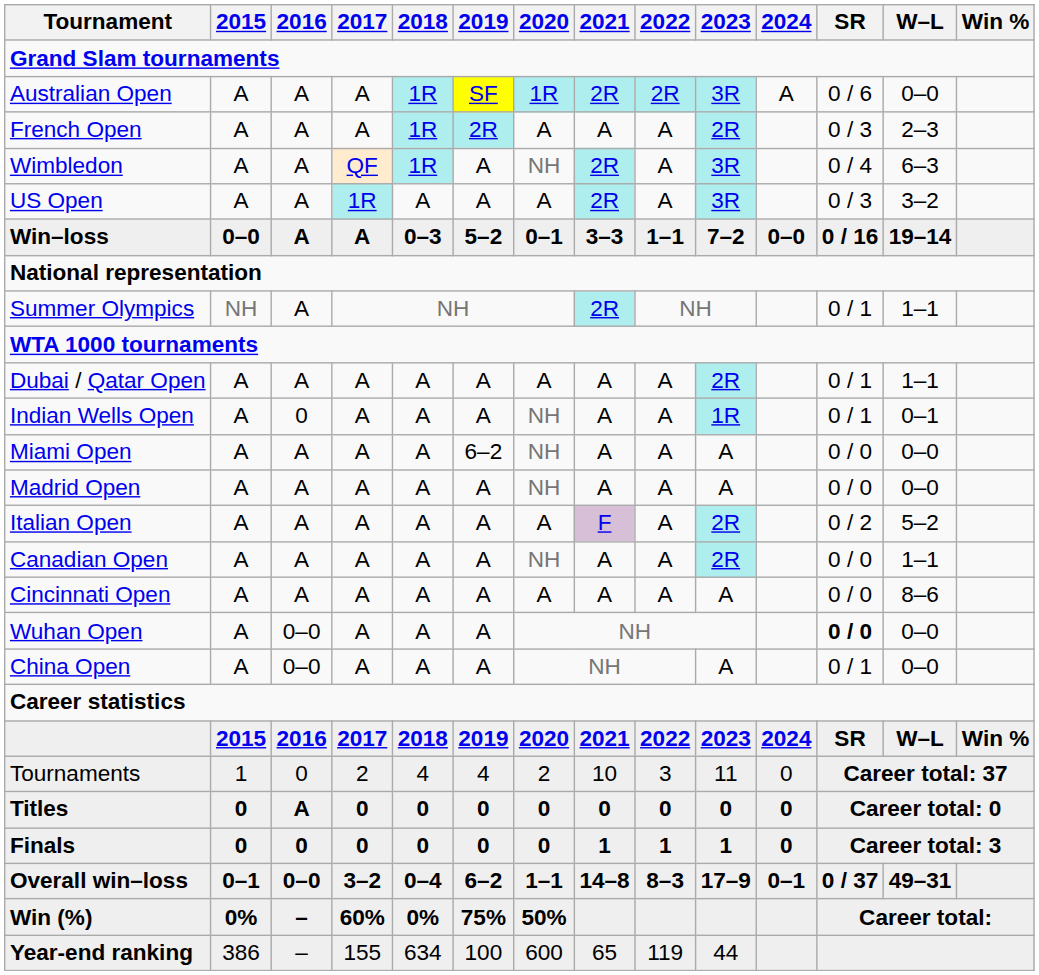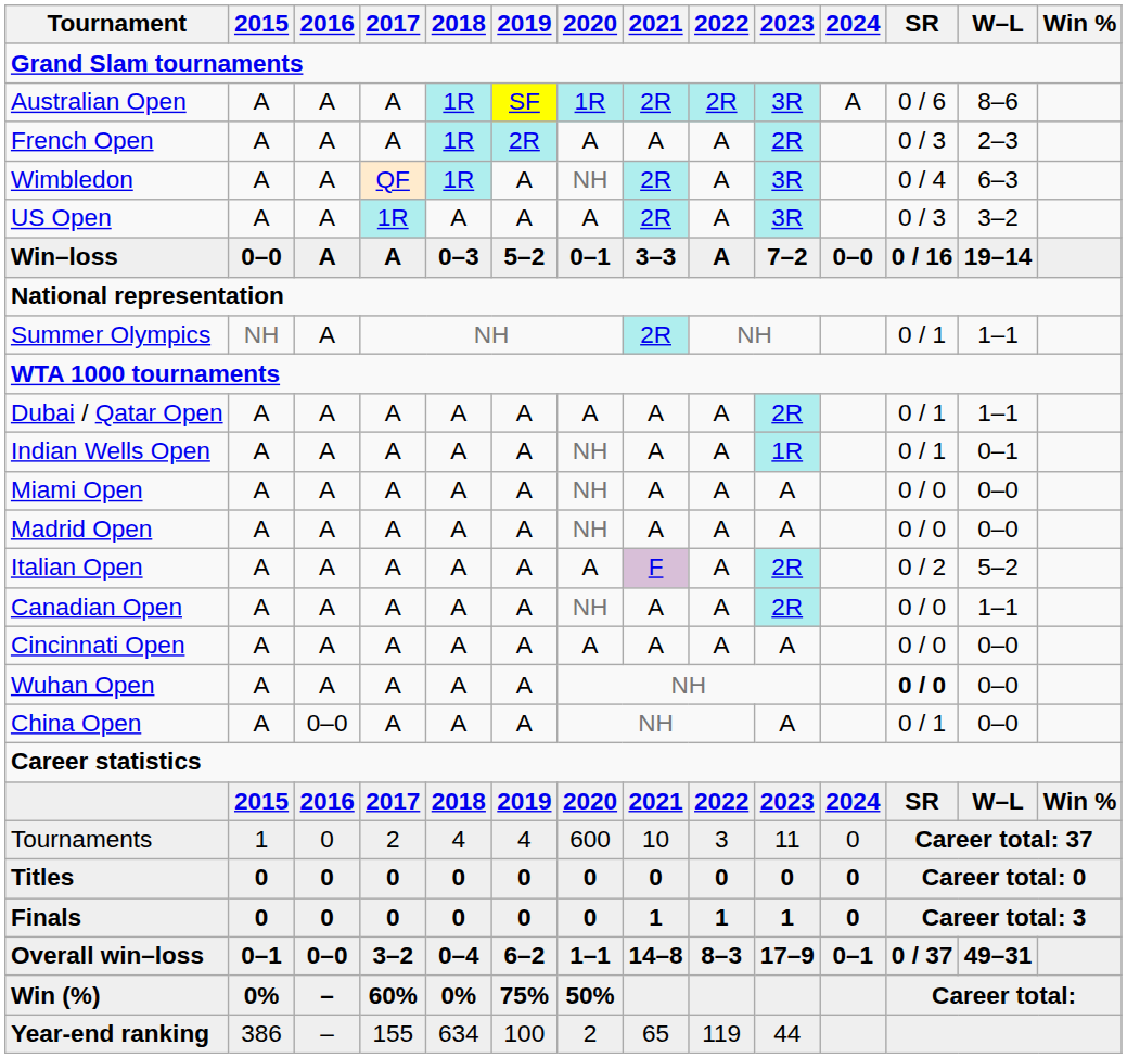Australian Open | W–L: 0–0 -> 8–6
Win–loss | 2022: 1–1 -> A
Indian Wells Open | 2016: 0 -> A
Miami Open | 2019: 6–2 -> A
Cincinnati Open | W–L: 8–6 -> 0–0
Wuhan Open | 2016: 0–0 -> A
Tournaments | 2020: 2 -> 600
Titles | 2016: A -> 0
Year-end ranking | 2020: 600 -> 2
